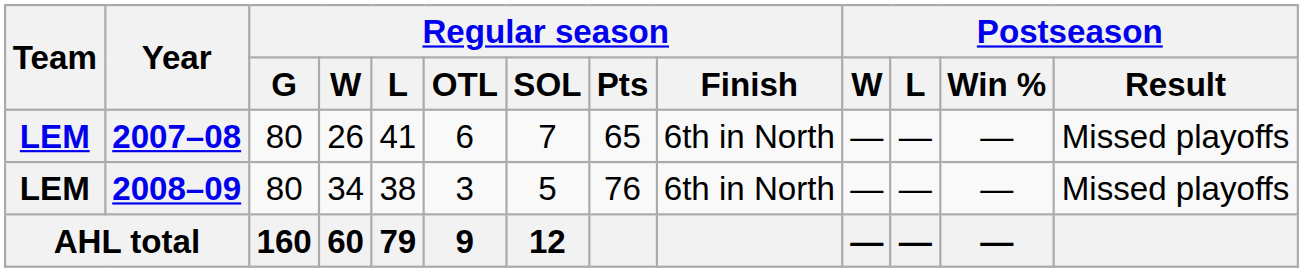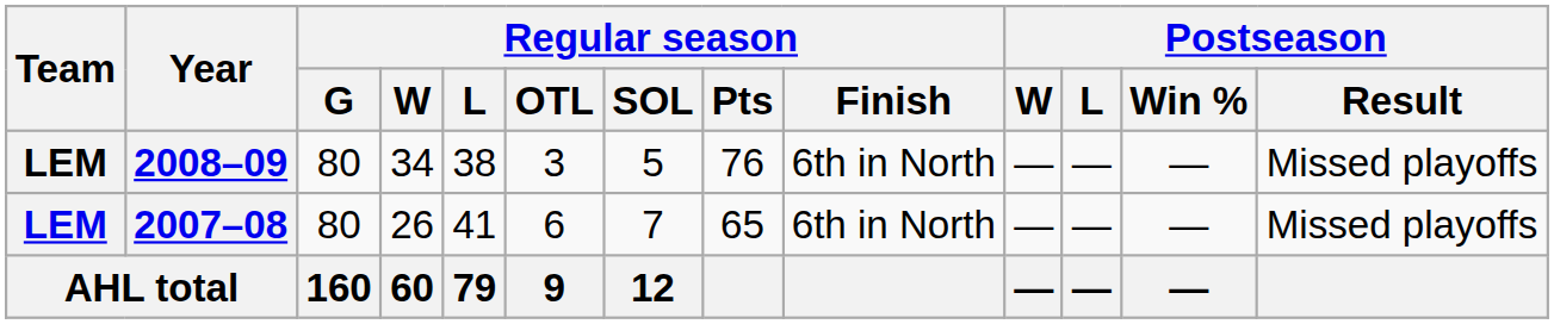rows swapped: 2007–08 <-> 2008–09
